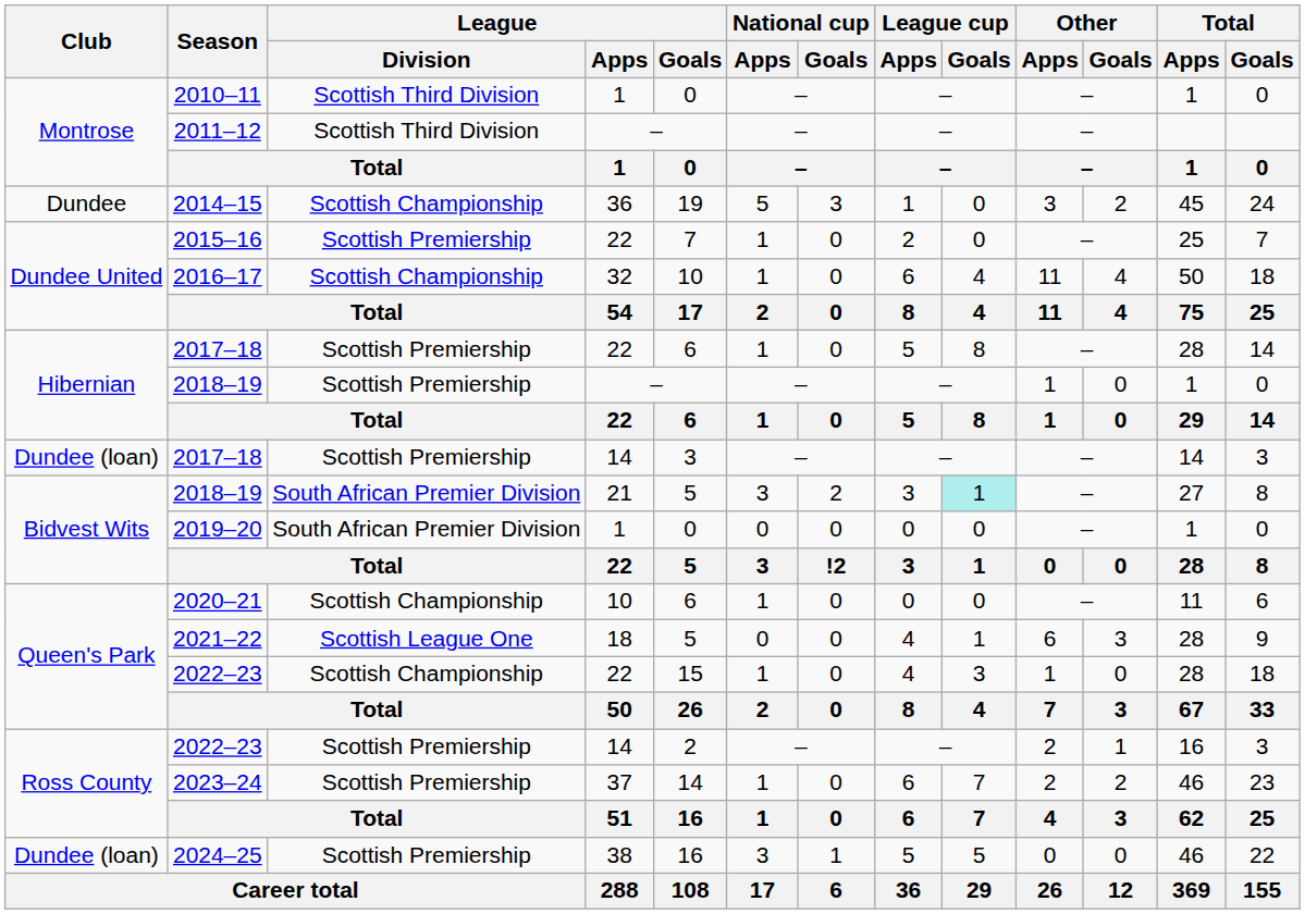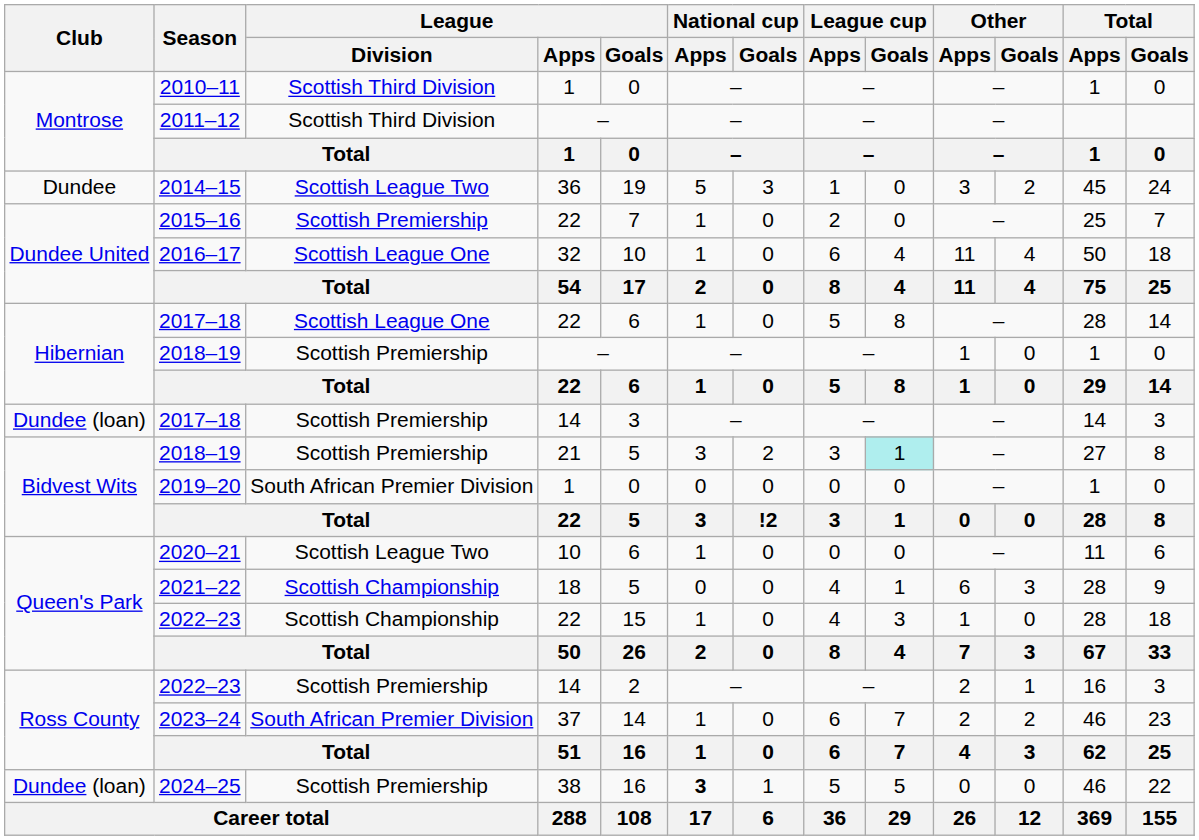2014–15 | League / Division: Scottish Championship -> Scottish League Two
2016–17 | League / Division: Scottish Championship -> Scottish League One
2017–18 / 22 | League / Division: Scottish Premiership -> Scottish League One
2018–19 / 21 | League / Division: South African Premier Division -> Scottish Premiership
2020–21 | League / Division: Scottish Championship -> Scottish League Two
2021–22 | League / Division: Scottish League One -> Scottish Championship
2023–24 | League / Division: Scottish Premiership -> South African Premier Division
2024–25 | National cup / Apps: normal -> bold
